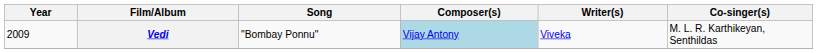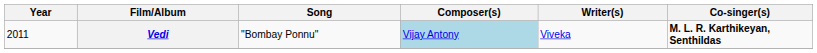Vedi | Year: 2009 -> 2011
Vedi | Co-singer(s): normal -> bold
